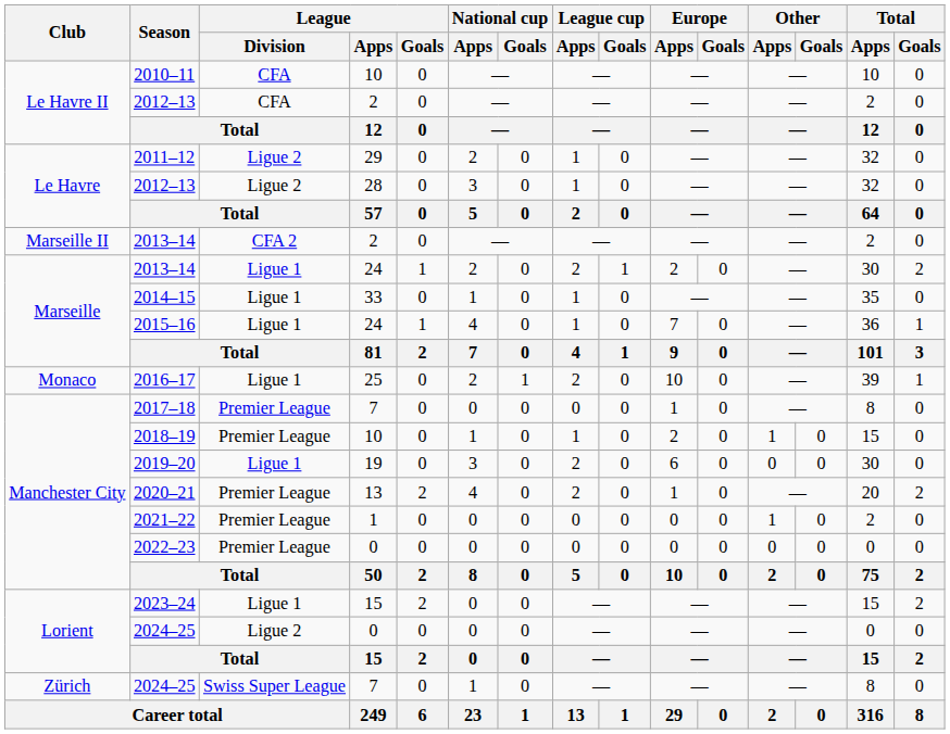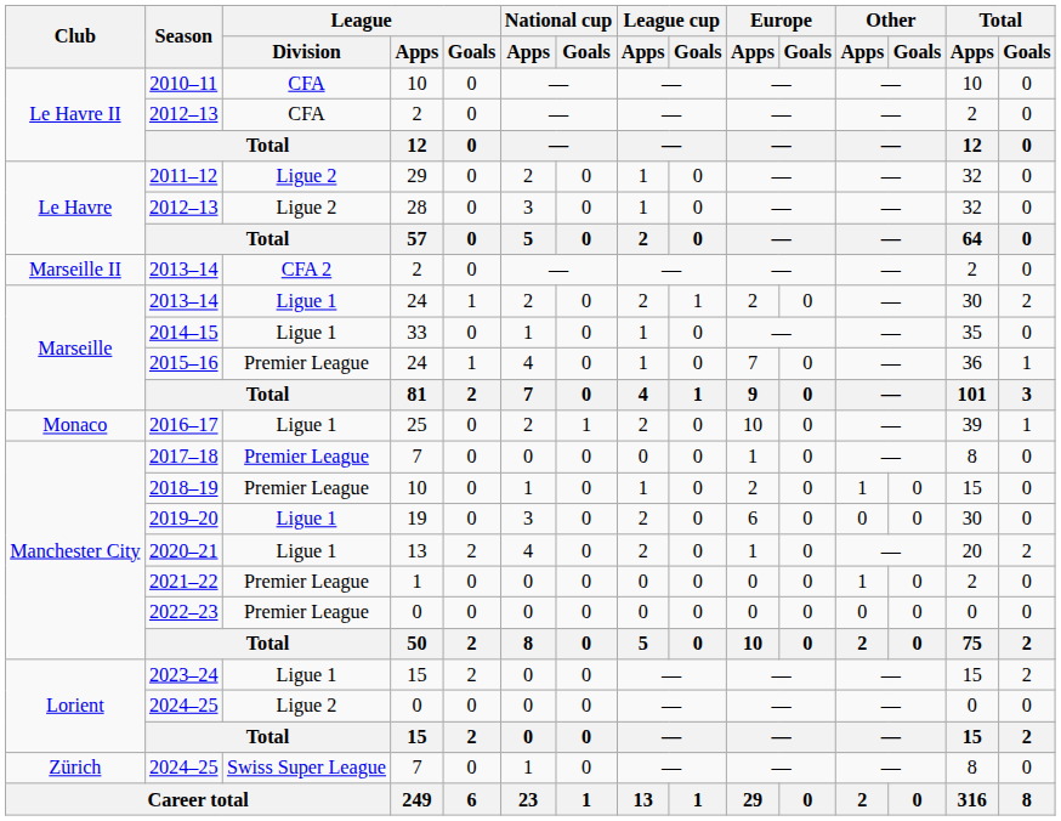2015–16 | League / Division: Ligue 1 -> Premier League
2020–21 | League / Division: Premier League -> Ligue 1
